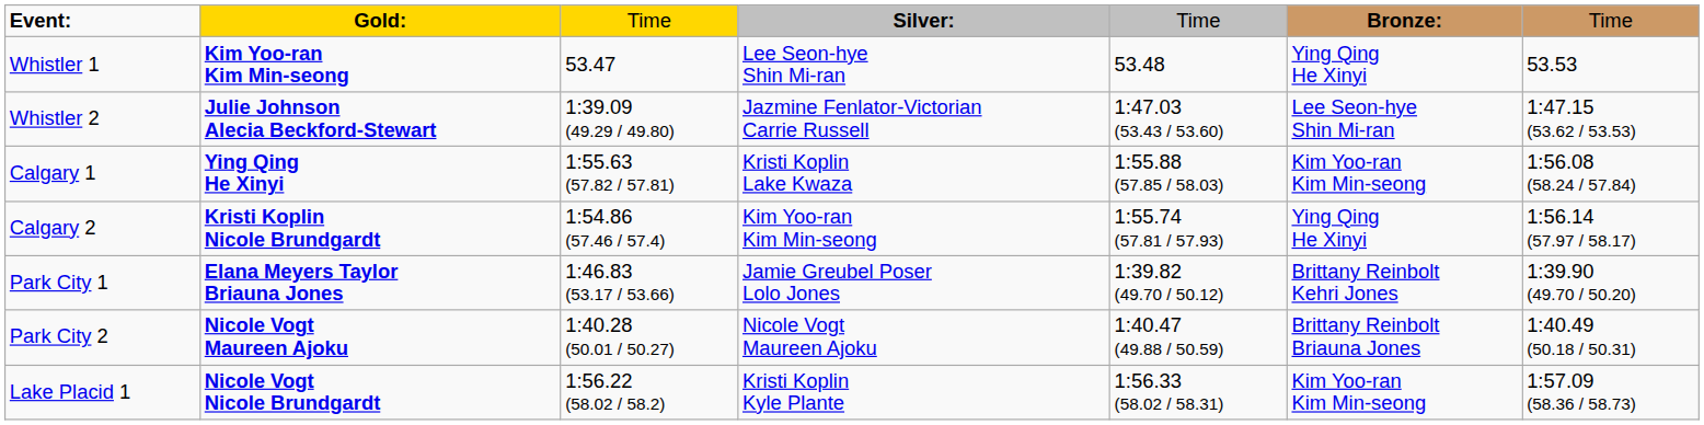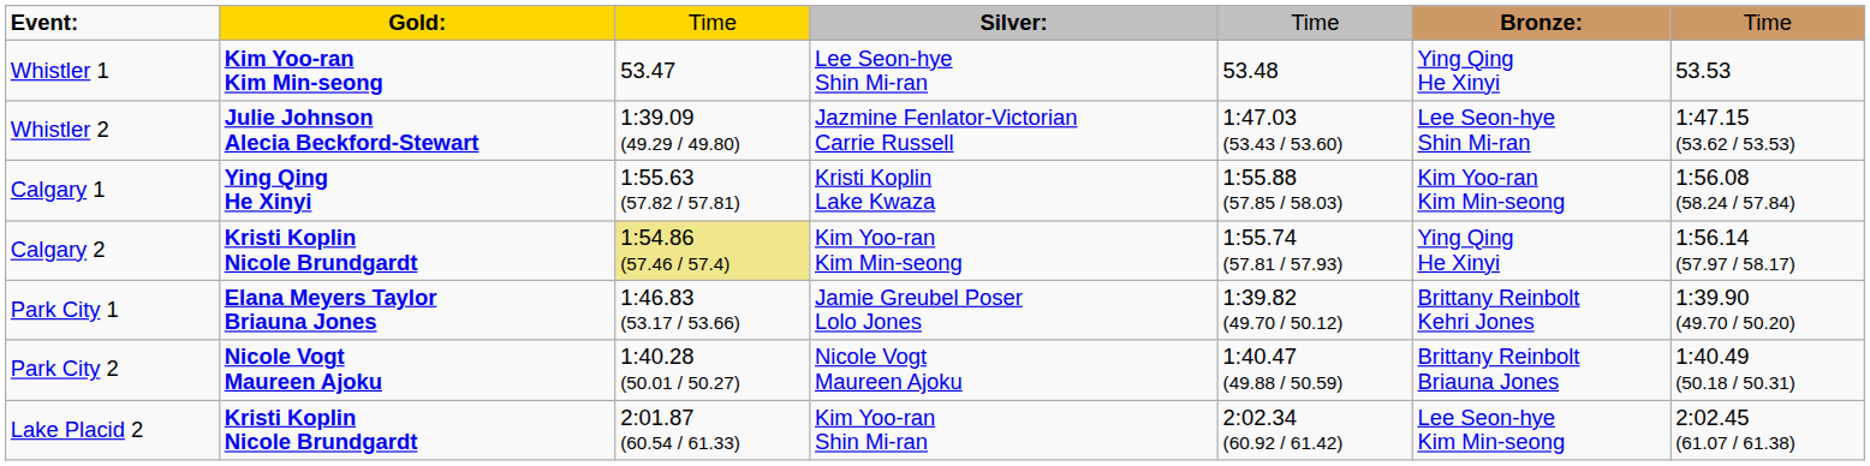Calgary 2 | column 3: no background -> khaki background
- row: Lake Placid 1 | Nicole Vogt Nicole Brundgardt | 1:56.22 (58.02 / 58.2) | Kristi Koplin Kyle Plante | 1:56.33 (58.02 / 58.31) | Kim Yoo-ran Kim Min-seong | 1:57.09 (58.36 / 58.73)
+ row: Lake Placid 2 | Kristi Koplin Nicole Brundgardt | 2:01.87 (60.54 / 61.33) | Kim Yoo-ran Shin Mi-ran | 2:02.34 (60.92 / 61.42) | Lee Seon-hye Kim Min-seong | 2:02.45 (61.07 / 61.38)
